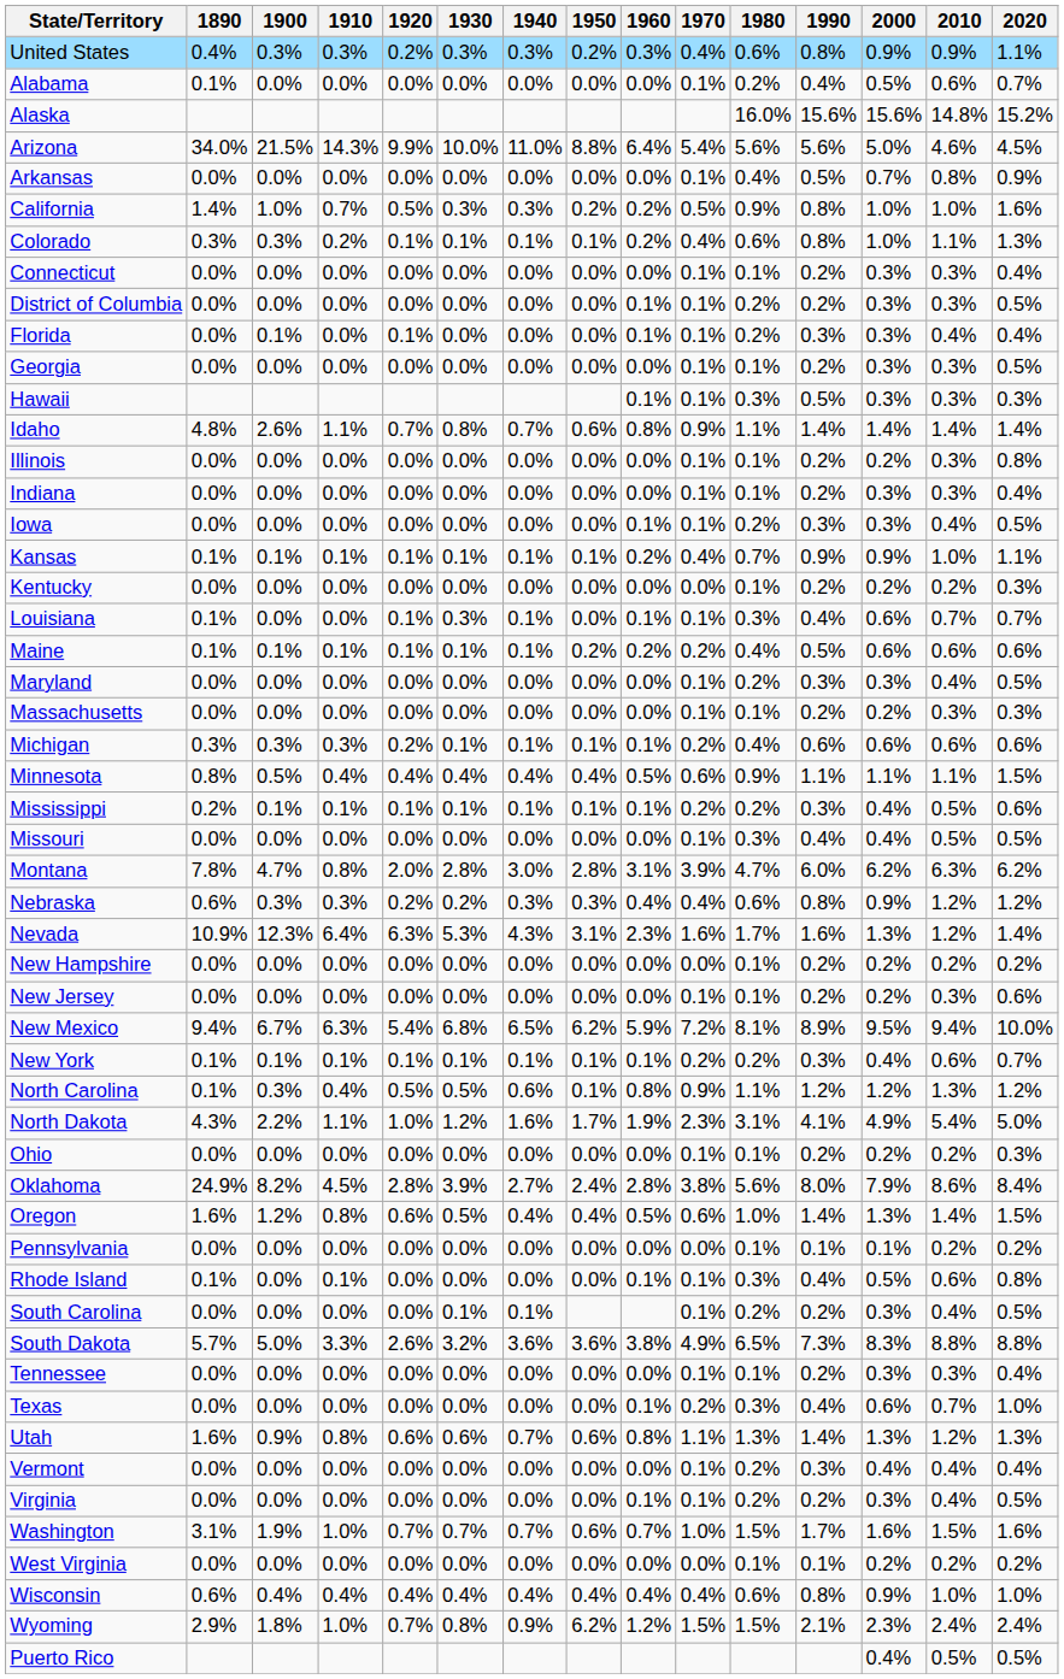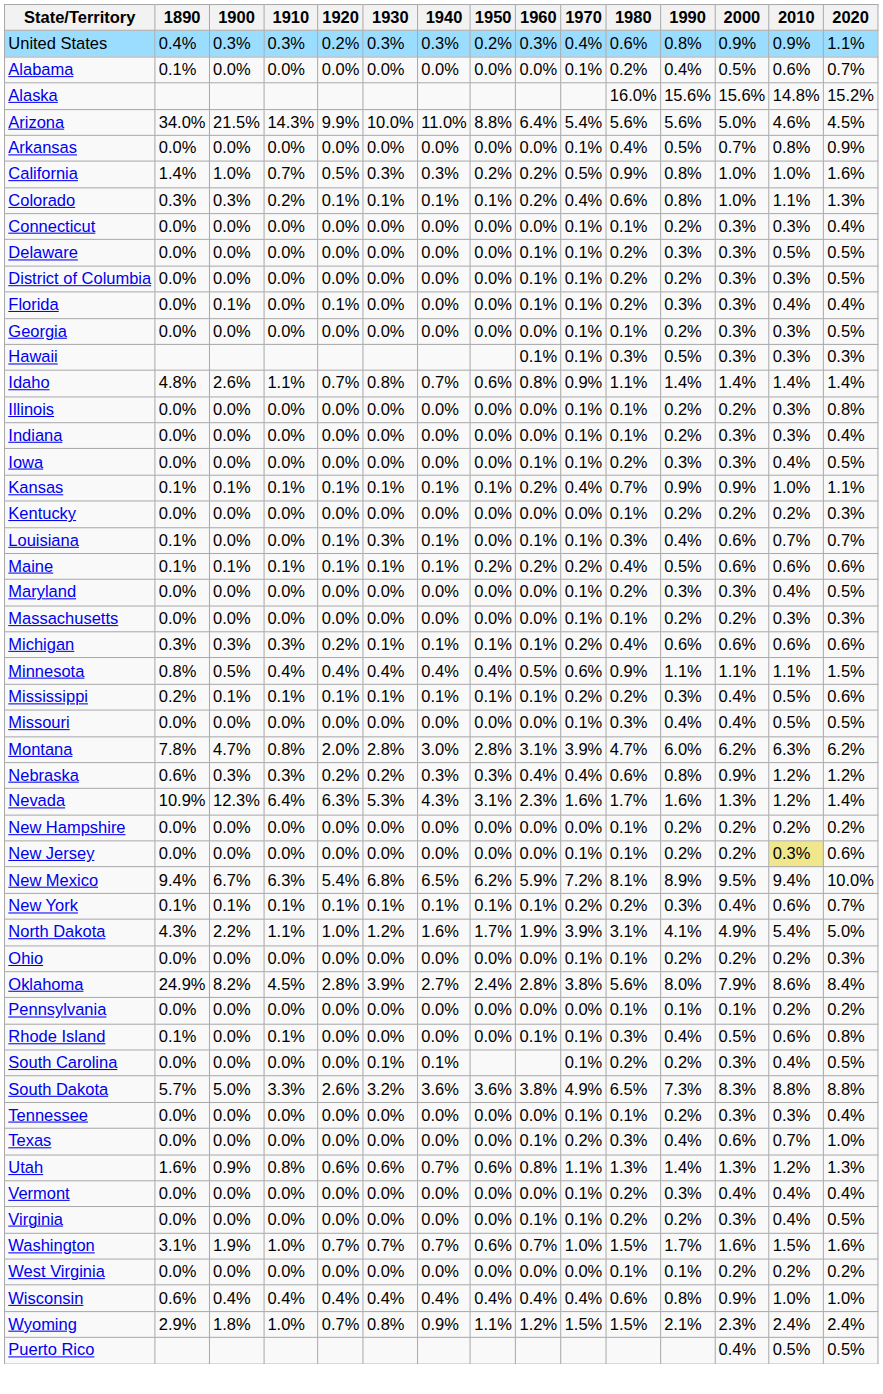+ row: Delaware | 0.0% | 0.0% | 0.0% | 0.0% | 0.0% | 0.0% | 0.0% | 0.1% | 0.1% | 0.2% | 0.3% | 0.3% | 0.5% | 0.5%
New Jersey | 2010: no background -> khaki background
- row: North Carolina | 0.1% | 0.3% | 0.4% | 0.5% | 0.5% | 0.6% | 0.1% | 0.8% | 0.9% | 1.1% | 1.2% | 1.2% | 1.3% | 1.2%
North Dakota | 1970: 2.3% -> 3.9%
- row: Oregon | 1.6% | 1.2% | 0.8% | 0.6% | 0.5% | 0.4% | 0.4% | 0.5% | 0.6% | 1.0% | 1.4% | 1.3% | 1.4% | 1.5%
Wyoming | 1950: 6.2% -> 1.1%
